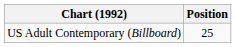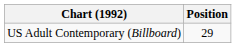US Adult Contemporary (Billboard) | Position: 25 -> 29
